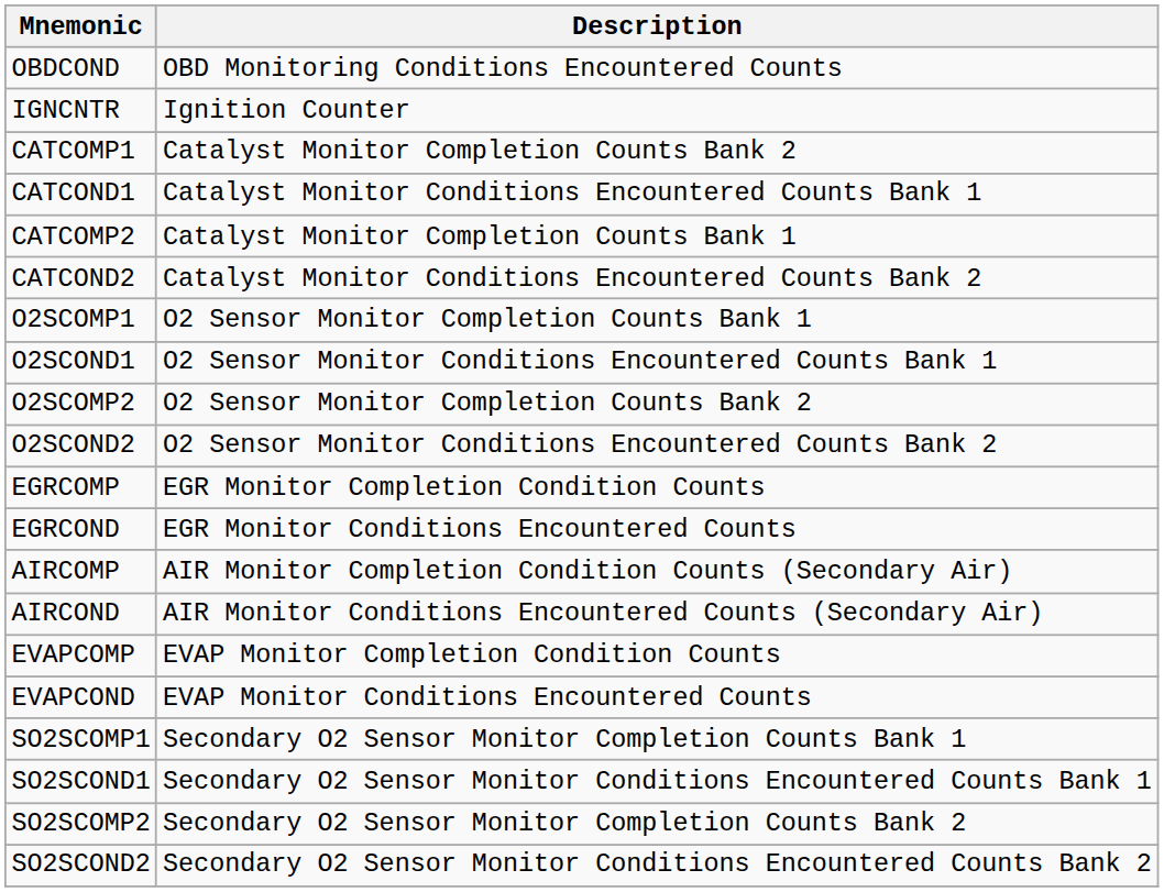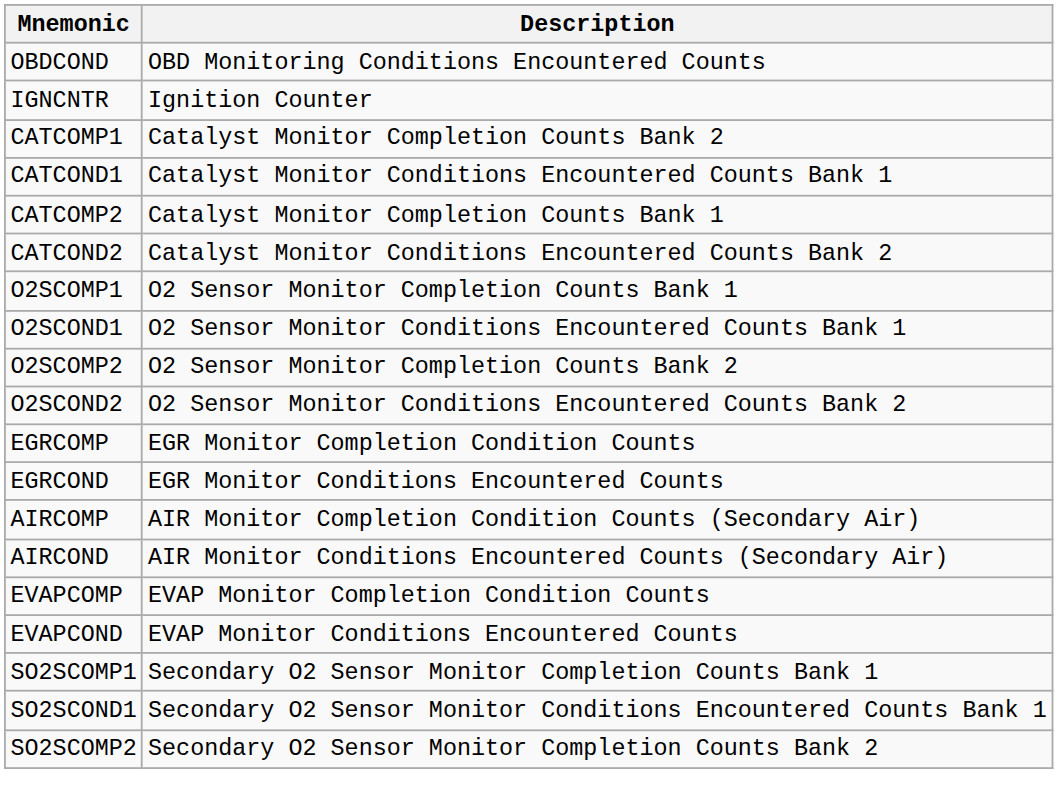- row: SO2SCOND2 | Secondary O2 Sensor Monitor Conditions Encountered Counts Bank 2
